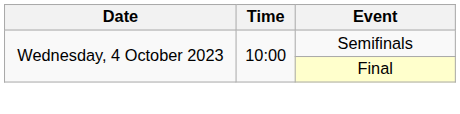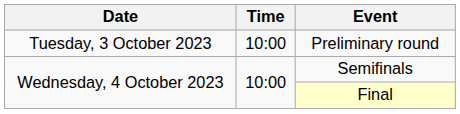+ row: Tuesday, 3 October 2023 | 10:00 | Preliminary round
